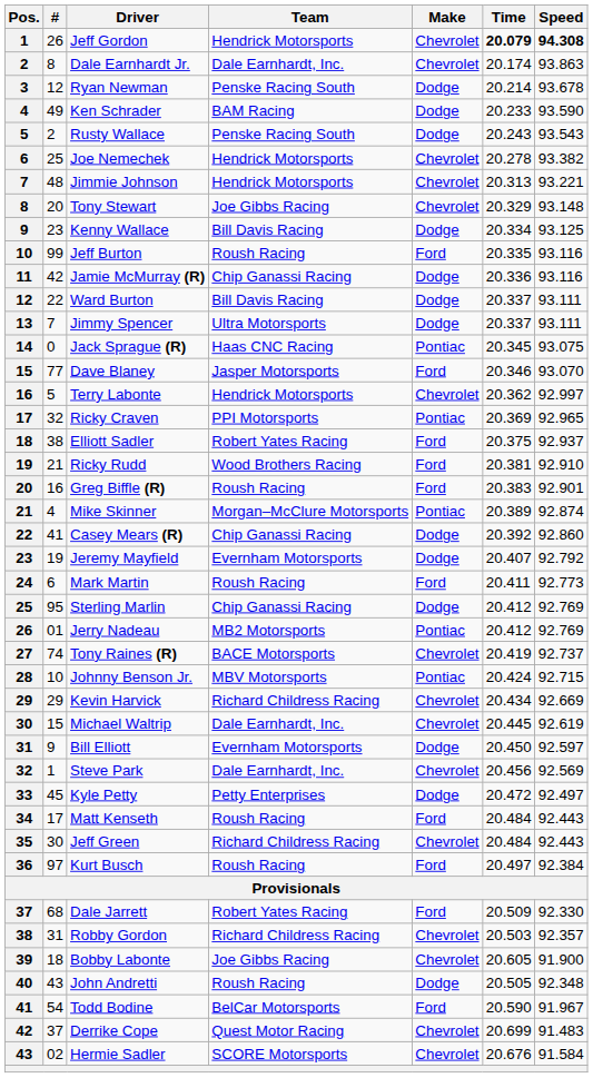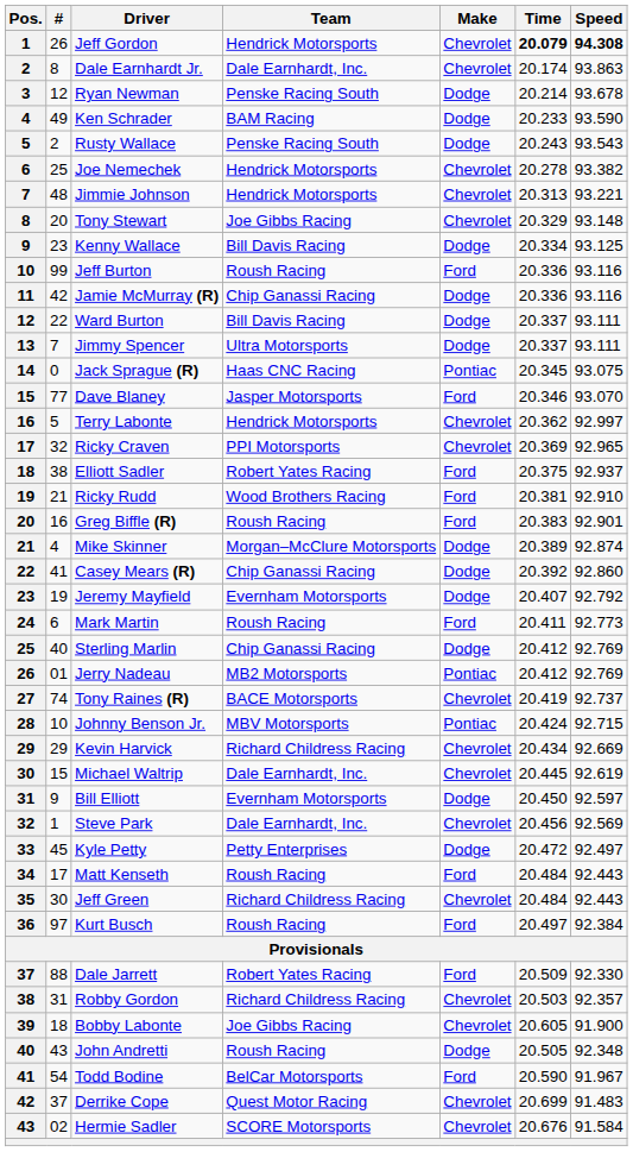Jeff Burton | Time: 20.335 -> 20.336
Ricky Craven | Make: Pontiac -> Chevrolet
Mike Skinner | Make: Pontiac -> Dodge
Sterling Marlin | #: 95 -> 40
Dale Jarrett | #: 68 -> 88
